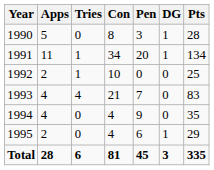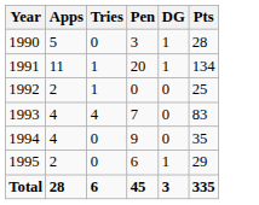- column: Con | 8 | 34 | 10 | 21 | 4 | 4 | 81
